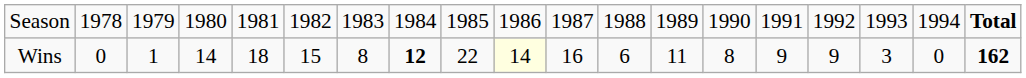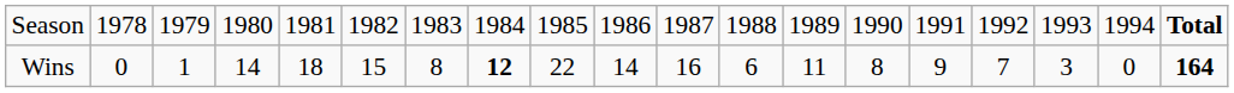Wins | column 10: lightyellow background -> no background
Wins | column 16: 9 -> 7
Wins | column 19: 162 -> 164
